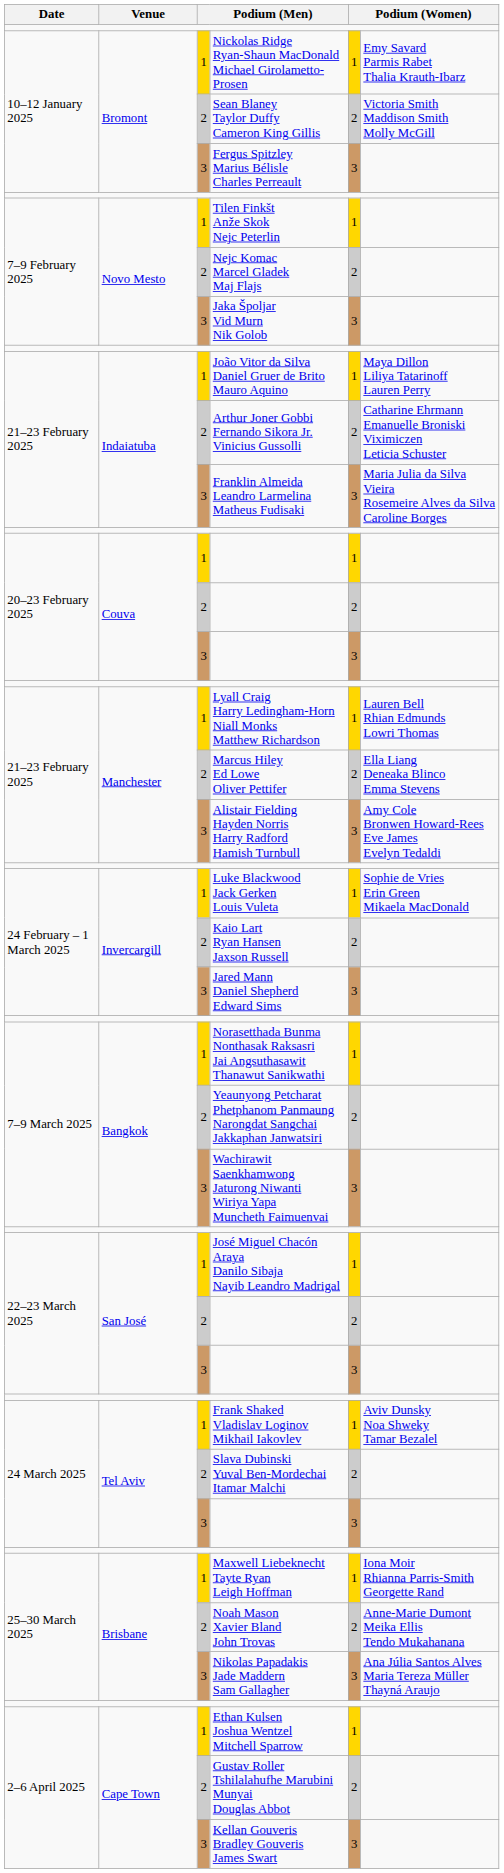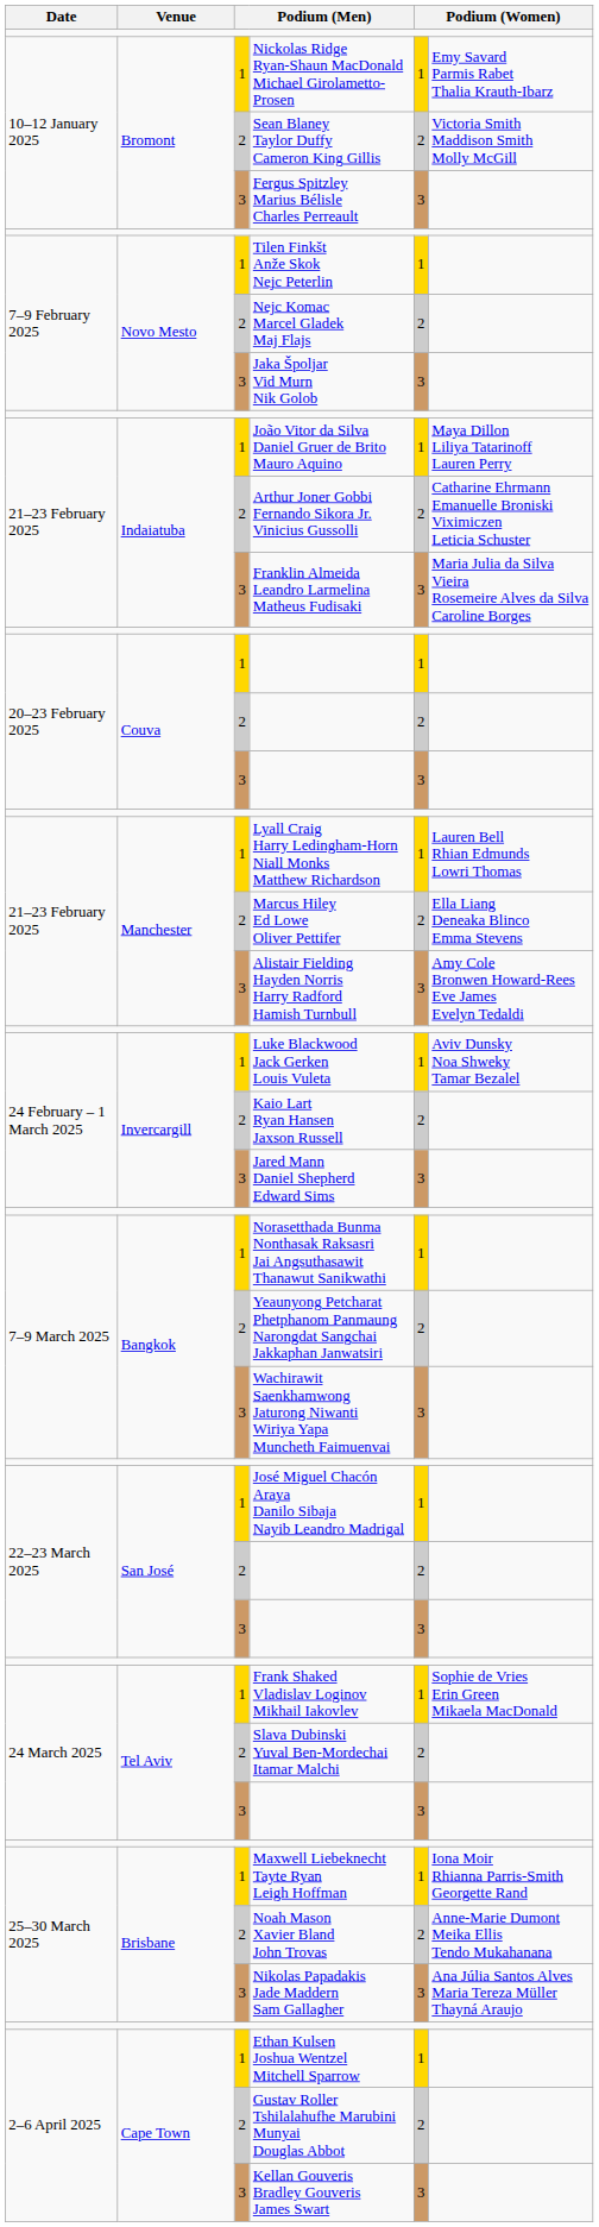Luke Blackwood Jack Gerken Louis Vuleta | column 6: Sophie de Vries Erin Green Mikaela MacDonald -> Aviv Dunsky Noa Shweky Tamar Bezalel
Frank Shaked Vladislav Loginov Mikhail Iakovlev | column 6: Aviv Dunsky Noa Shweky Tamar Bezalel -> Sophie de Vries Erin Green Mikaela MacDonald
